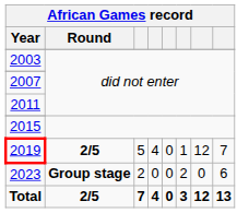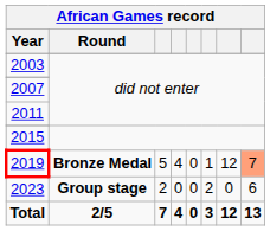2019 | African Games record / Round: 2/5 -> Bronze Medal
2019 | column 8: no background -> lightsalmon background
